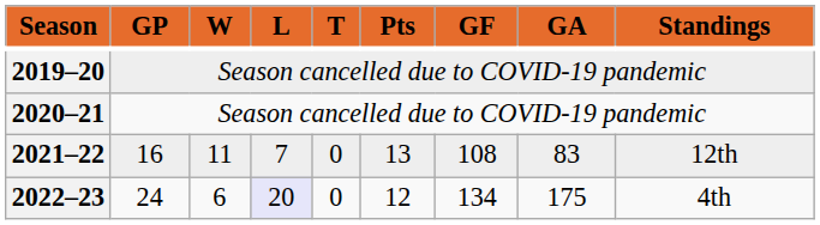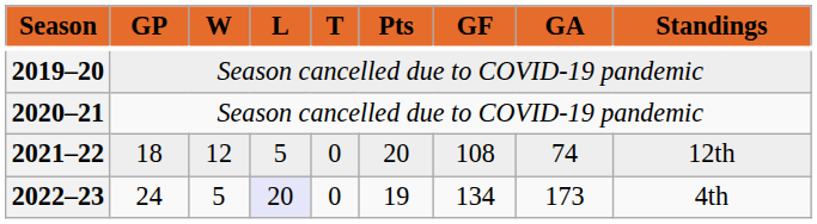2021–22 | column 2: 16 -> 18
2021–22 | column 3: 11 -> 12
2021–22 | column 4: 7 -> 5
2021–22 | column 6: 13 -> 20
2021–22 | column 8: 83 -> 74
2022–23 | column 3: 6 -> 5
2022–23 | column 6: 12 -> 19
2022–23 | column 8: 175 -> 173
